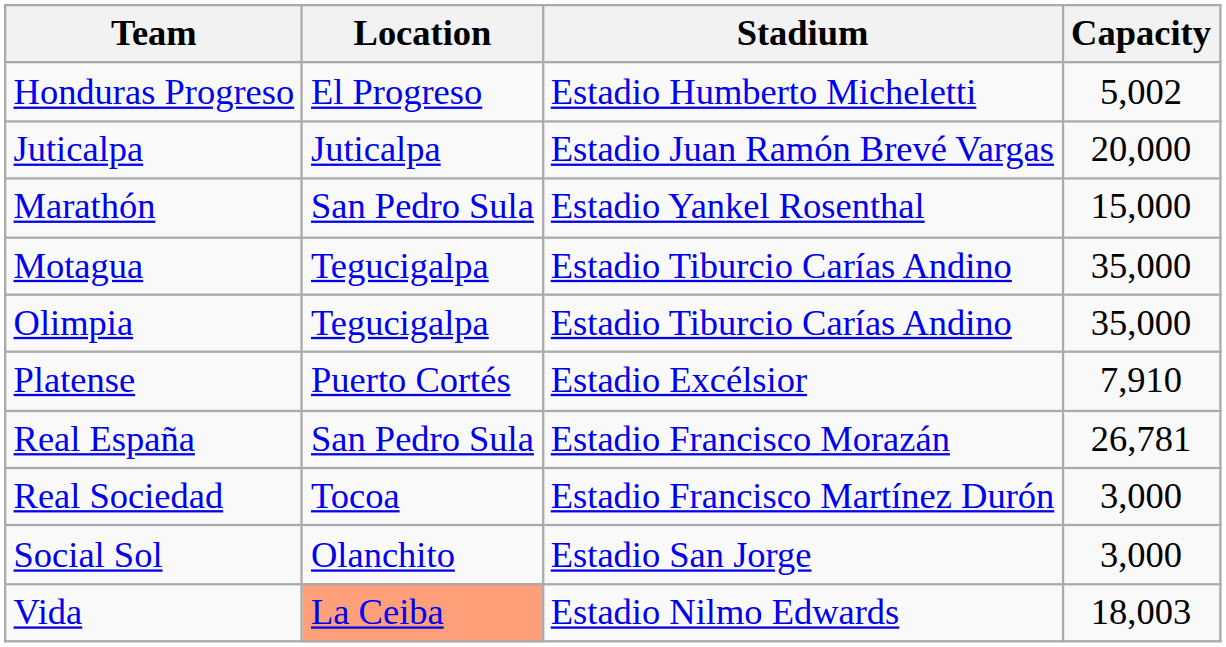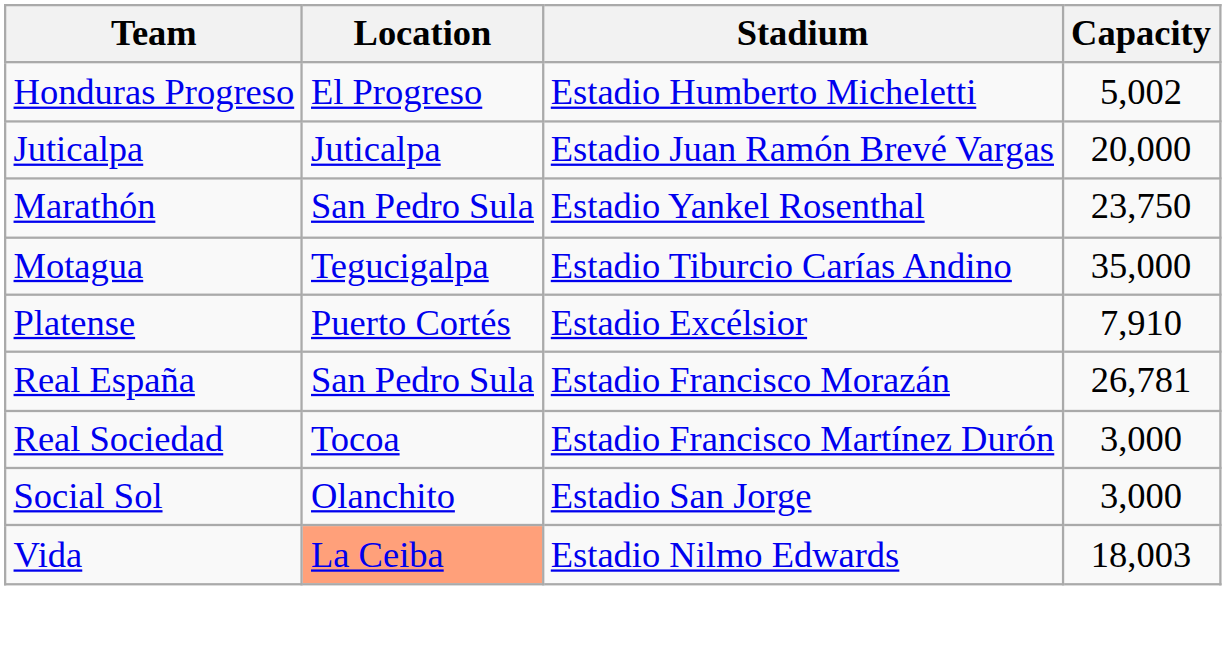Marathón | Capacity: 15,000 -> 23,750
- row: Olimpia | Tegucigalpa | Estadio Tiburcio Carías Andino | 35,000
